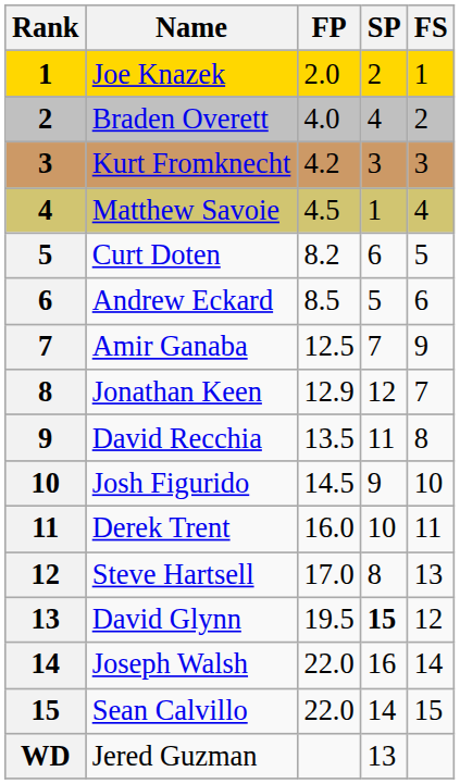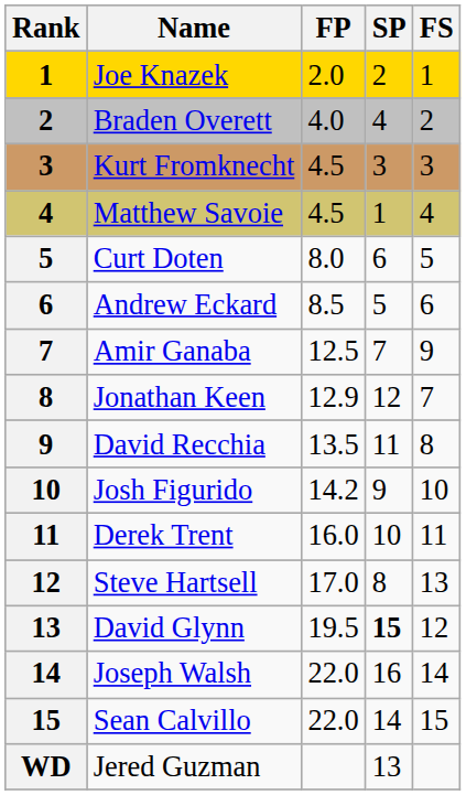Kurt Fromknecht | FP: 4.2 -> 4.5
Curt Doten | FP: 8.2 -> 8.0
Josh Figurido | FP: 14.5 -> 14.2
